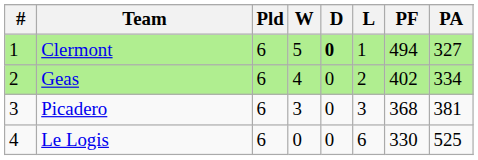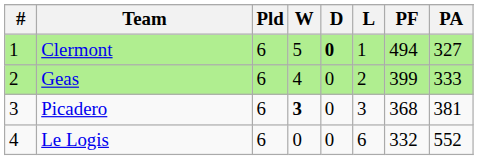Geas | PF: 402 -> 399
Geas | PA: 334 -> 333
Picadero | W: normal -> bold
Le Logis | PF: 330 -> 332
Le Logis | PA: 525 -> 552
